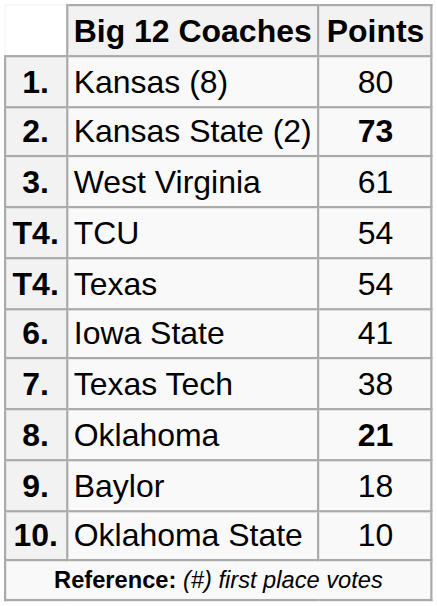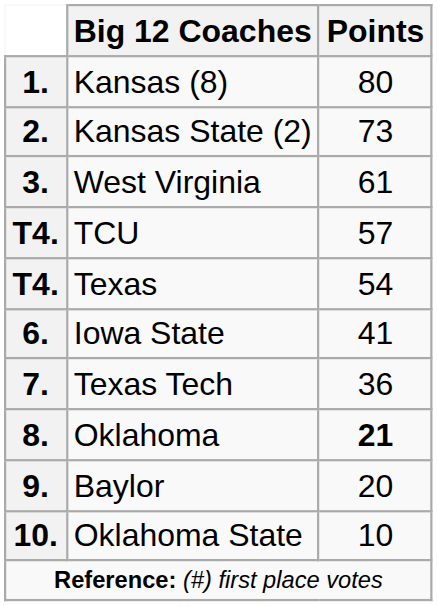2. | Points: bold -> normal
T4. / TCU | Points: 54 -> 57
7. | Points: 38 -> 36
9. | Points: 18 -> 20
